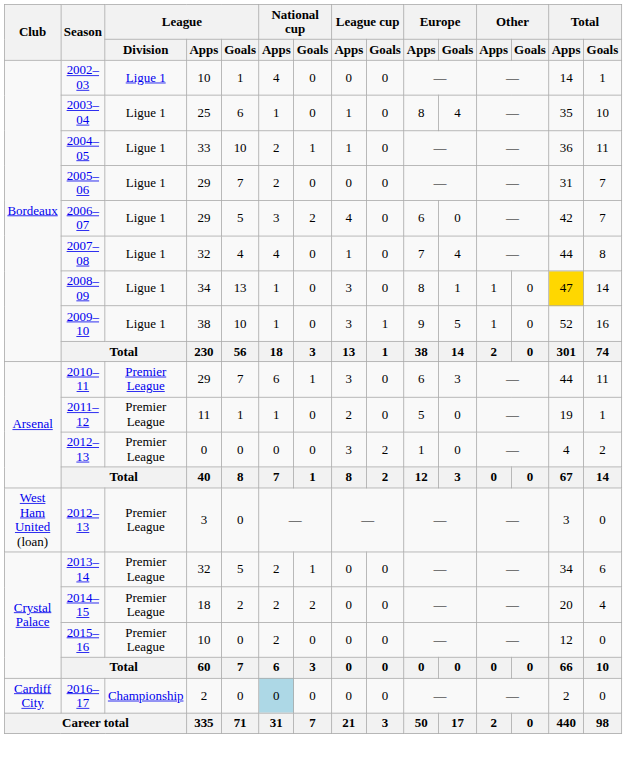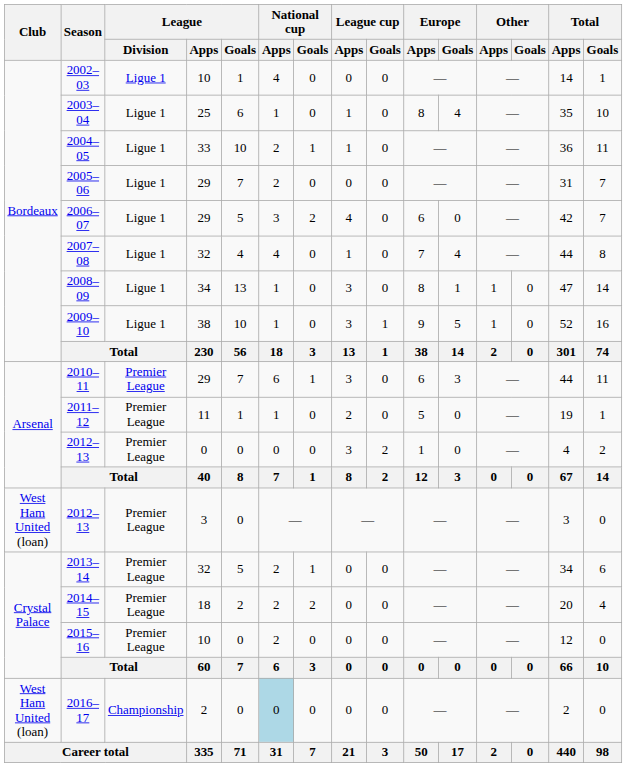2008–09 | Total / Apps: gold background -> no background
2016–17 | Club: Cardiff City -> West Ham United (loan)
